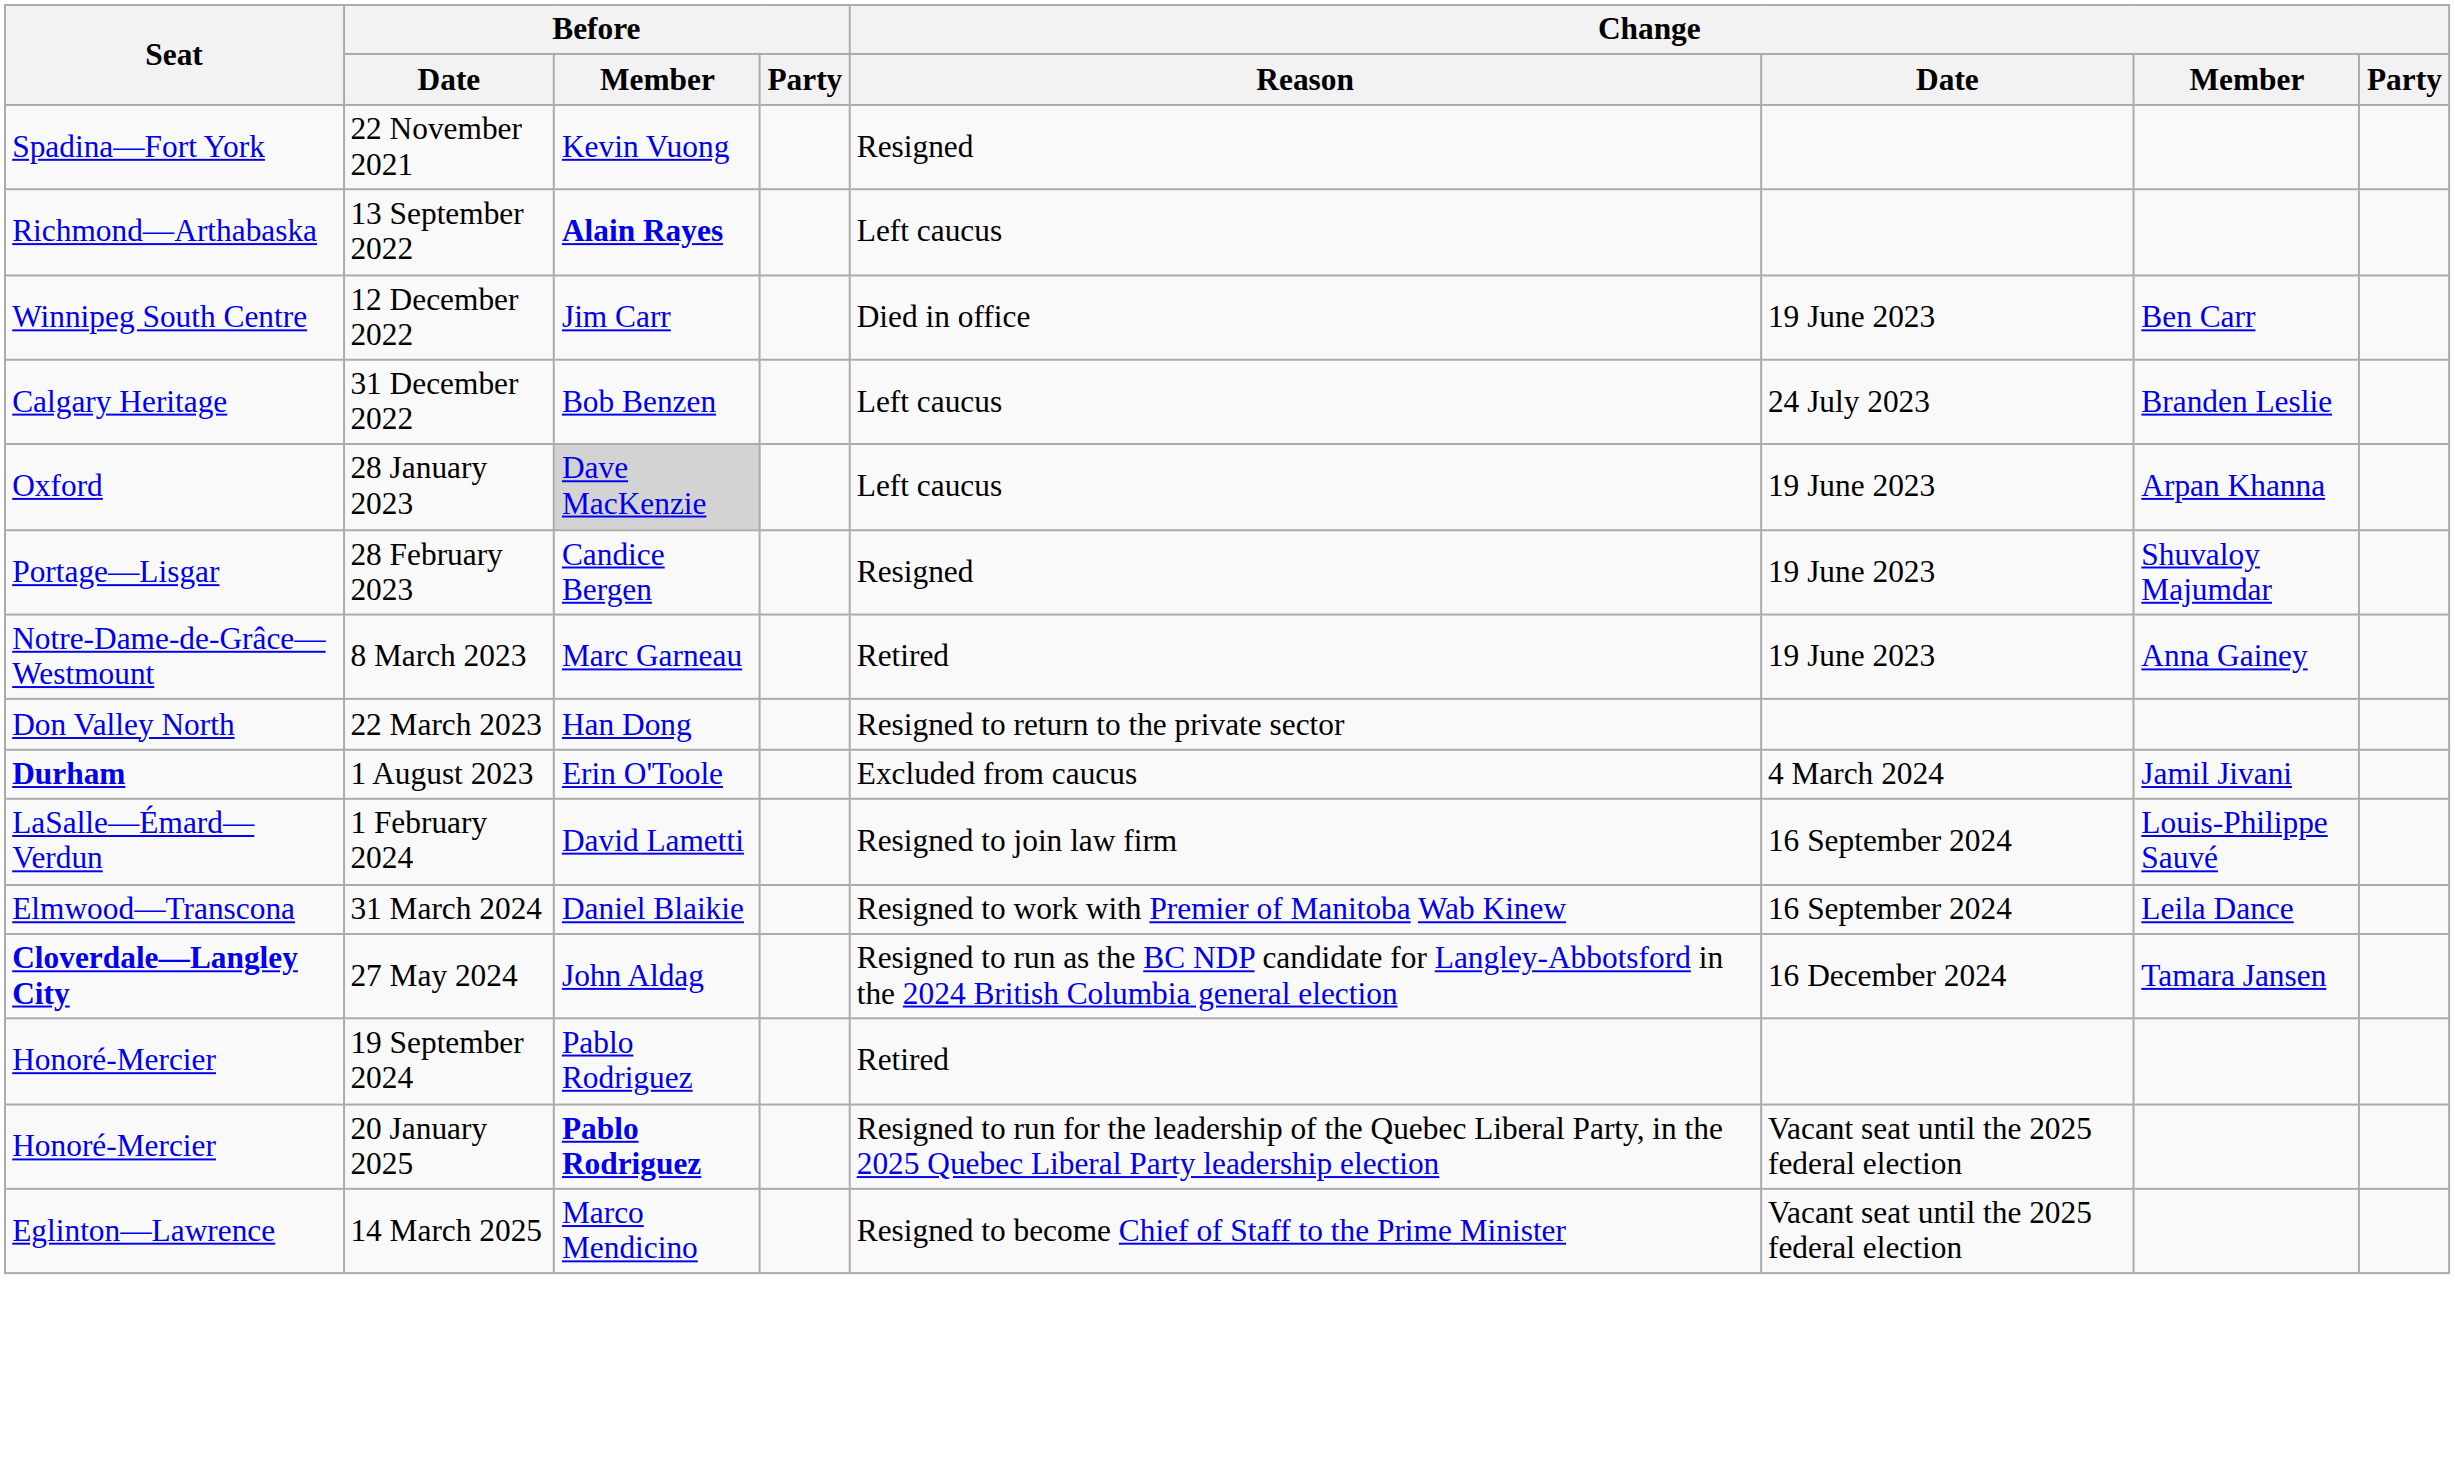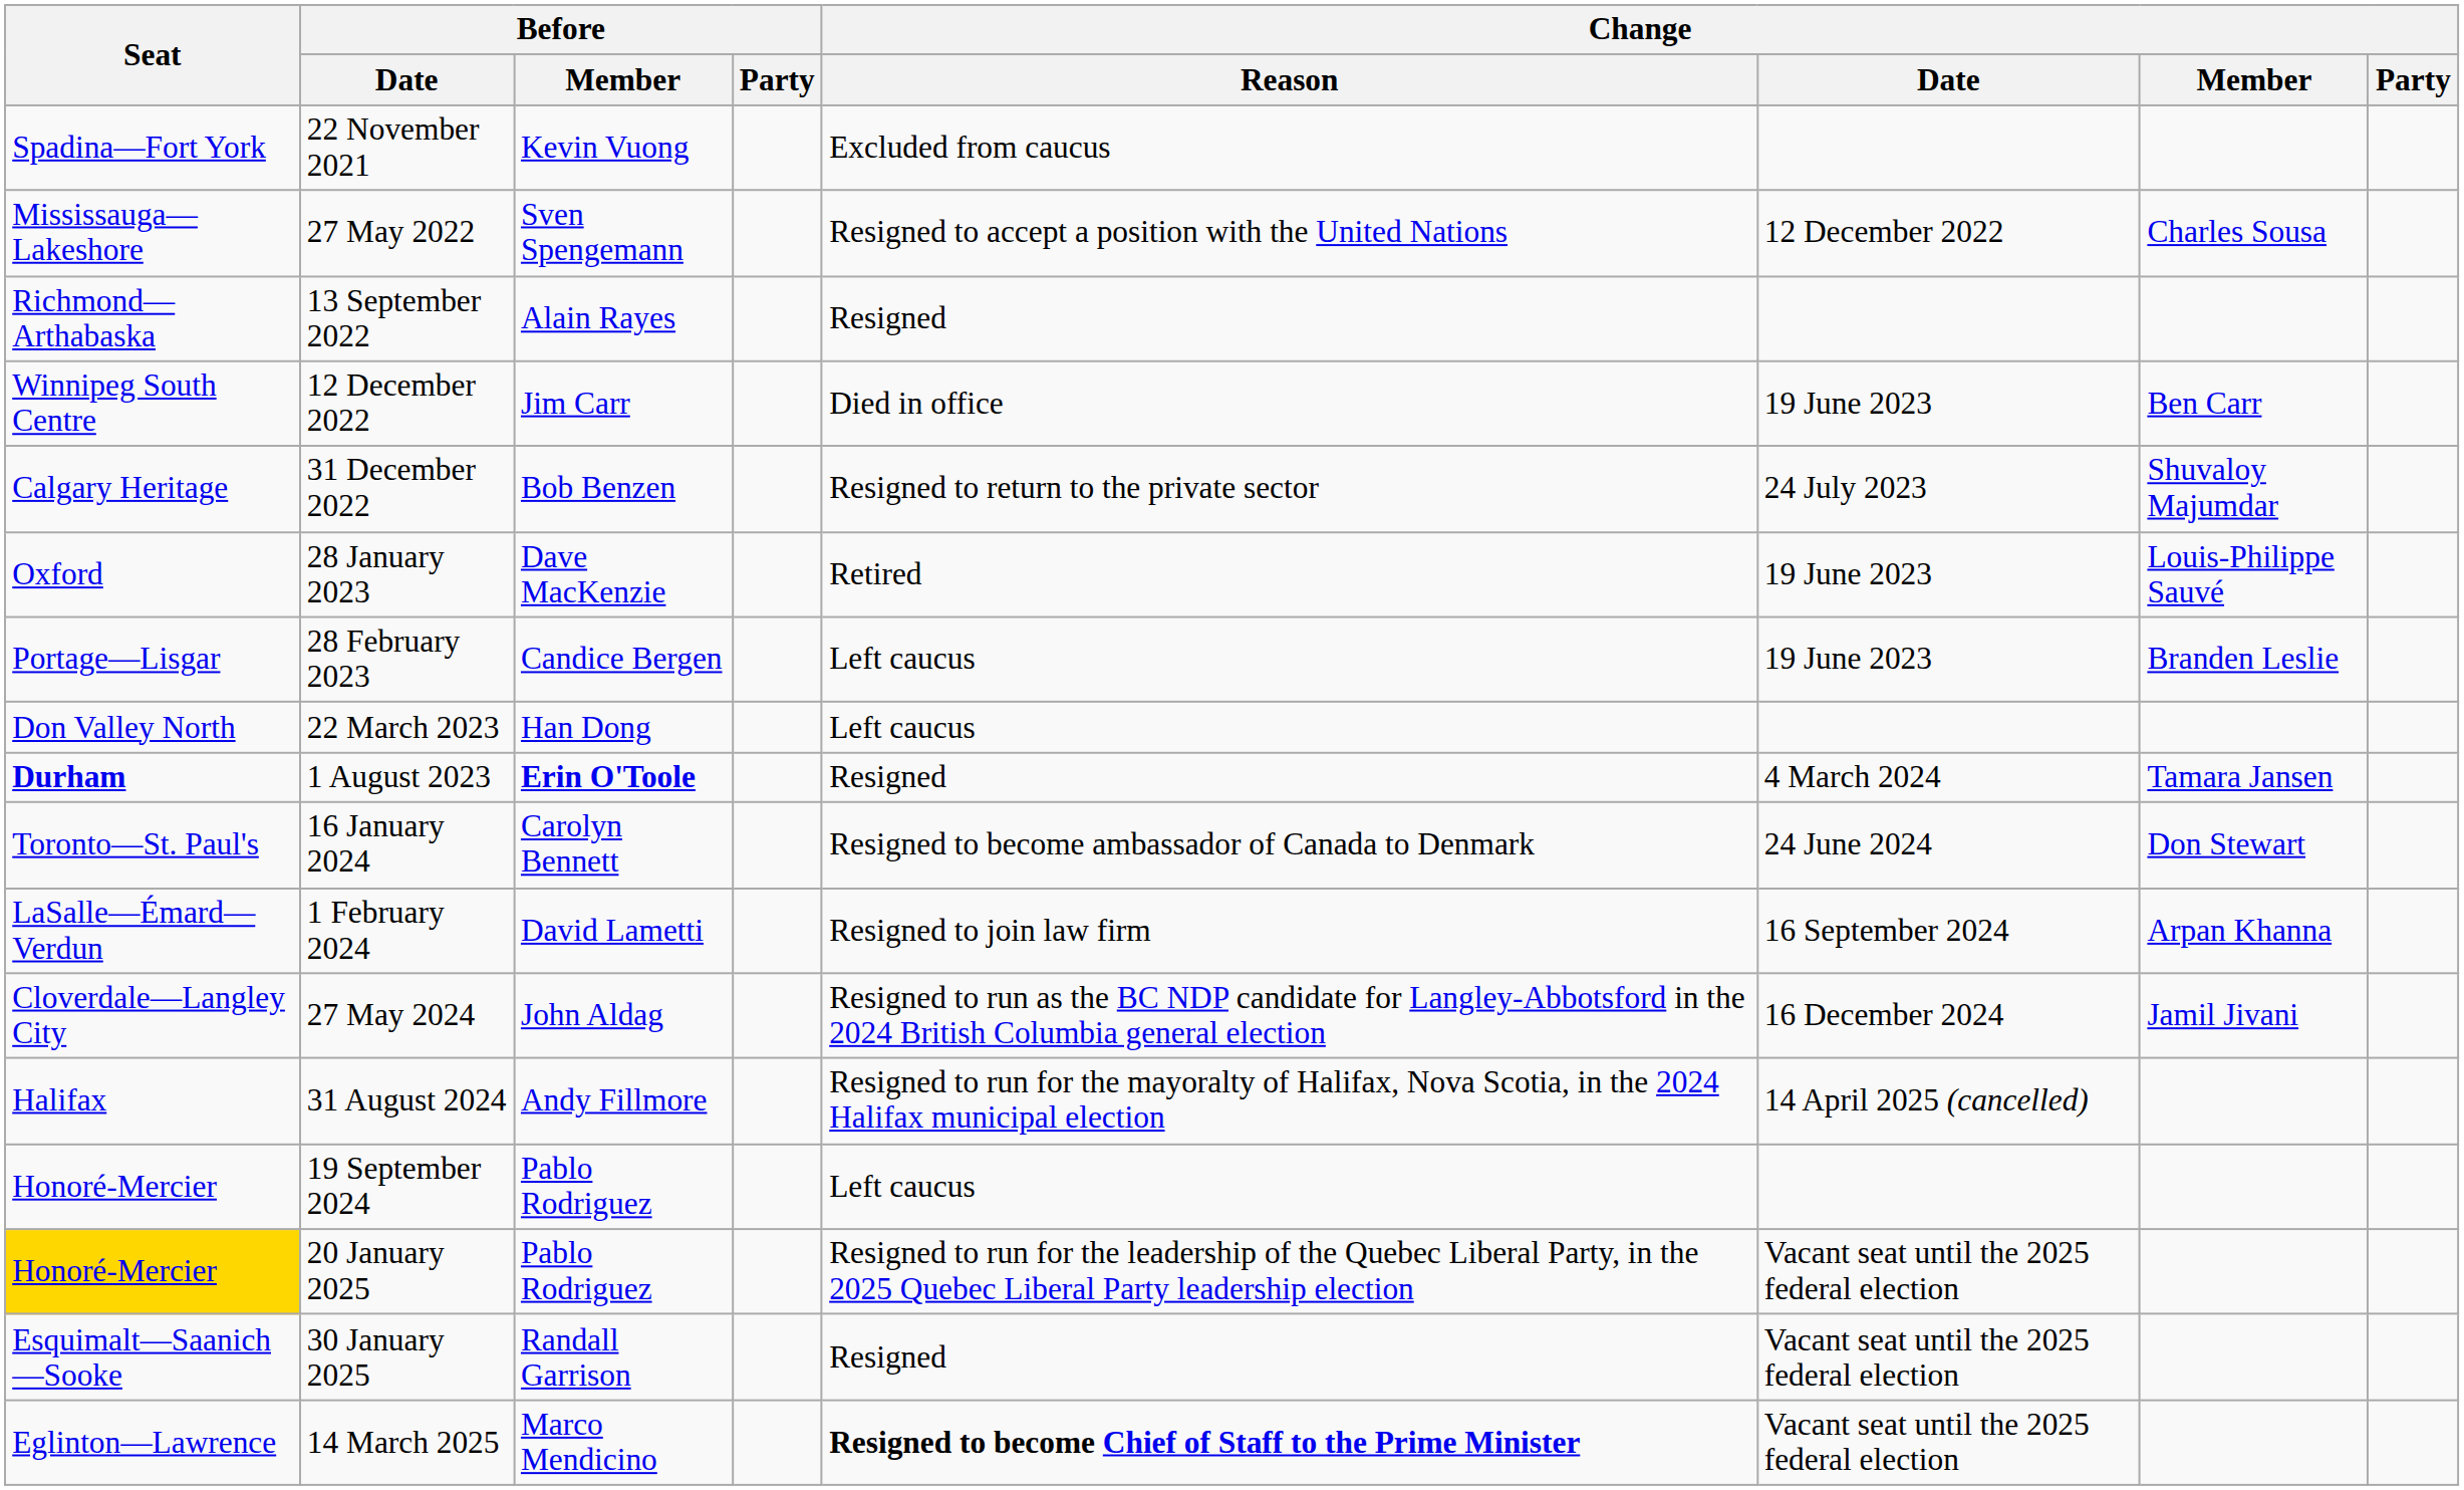22 November 2021 | Change / Reason: Resigned -> Excluded from caucus
+ row: Mississauga—Lakeshore | 27 May 2022 | Sven Spengemann | Resigned to accept a position with the United Nations | 12 December 2022 | Charles Sousa
13 September 2022 | Before / Member: bold -> normal
13 September 2022 | Change / Reason: Left caucus -> Resigned
31 December 2022 | Change / Reason: Left caucus -> Resigned to return to the private sector
31 December 2022 | Change / Member: Branden Leslie -> Shuvaloy Majumdar
28 January 2023 | Before / Member: lightgrey background -> no background
28 January 2023 | Change / Reason: Left caucus -> Retired
28 January 2023 | Change / Member: Arpan Khanna -> Louis-Philippe Sauvé
28 February 2023 | Change / Reason: Resigned -> Left caucus
28 February 2023 | Change / Member: Shuvaloy Majumdar -> Branden Leslie
- row: Notre-Dame-de-Grâce—Westmount | 8 March 2023 | Marc Garneau | Retired | 19 June 2023 | Anna Gainey
22 March 2023 | Change / Reason: Resigned to return to the private sector -> Left caucus
1 August 2023 | Before / Member: normal -> bold
1 August 2023 | Change / Reason: Excluded from caucus -> Resigned
1 August 2023 | Change / Member: Jamil Jivani -> Tamara Jansen
+ row: Toronto—St. Paul's | 16 January 2024 | Carolyn Bennett | Resigned to become ambassador of Canada to Denmark | 24 June 2024 | Don Stewart
1 February 2024 | Change / Member: Louis-Philippe Sauvé -> Arpan Khanna
- row: Elmwood—Transcona | 31 March 2024 | Daniel Blaikie | Resigned to work with Premier of Manitoba Wab Kinew | 16 September 2024 | Leila Dance
27 May 2024 | Seat: bold -> normal
27 May 2024 | Change / Member: Tamara Jansen -> Jamil Jivani
+ row: Halifax | 31 August 2024 | Andy Fillmore | Resigned to run for the mayoralty of Halifax, Nova Scotia, in the 2024 Halifax municipal election | 14 April 2025 (cancelled)
19 September 2024 | Change / Reason: Retired -> Left caucus
20 January 2025 | Seat: no background -> gold background
20 January 2025 | Before / Member: bold -> normal
+ row: Esquimalt—Saanich—Sooke | 30 January 2025 | Randall Garrison | Resigned | Vacant seat until the 2025 federal election
14 March 2025 | Change / Reason: normal -> bold
